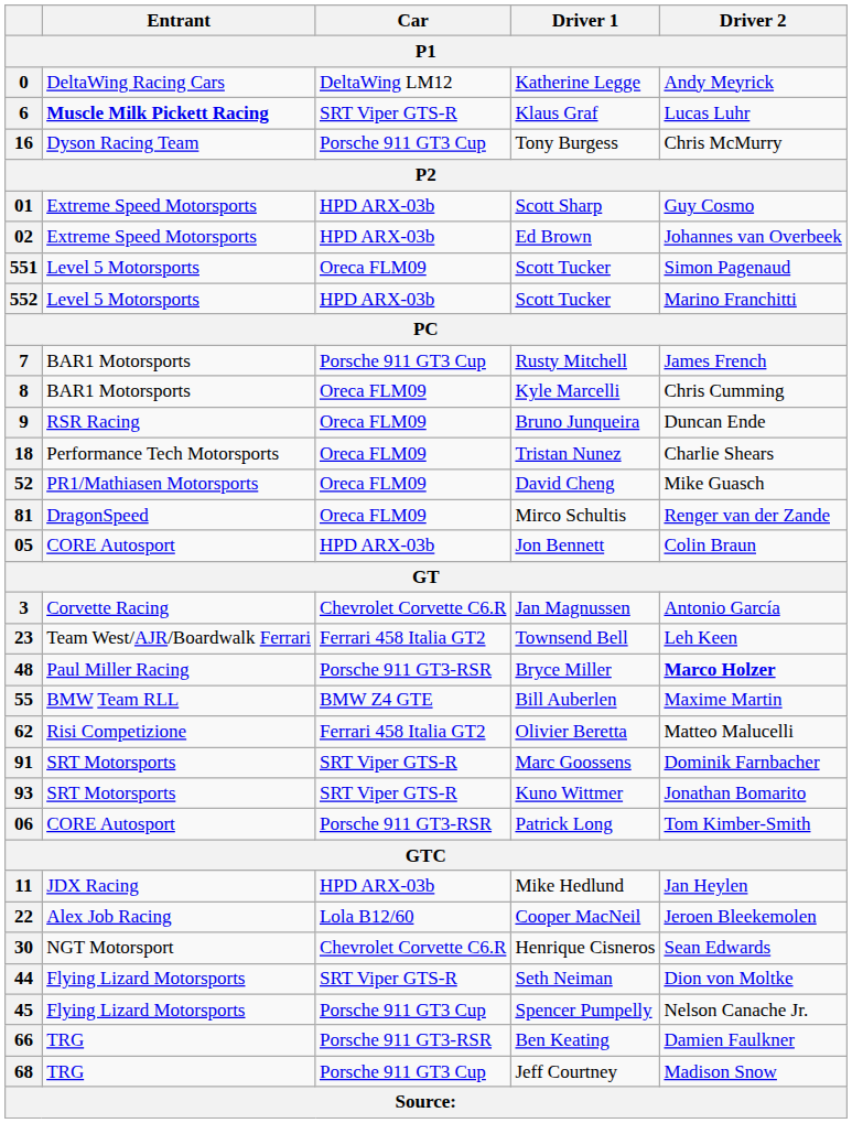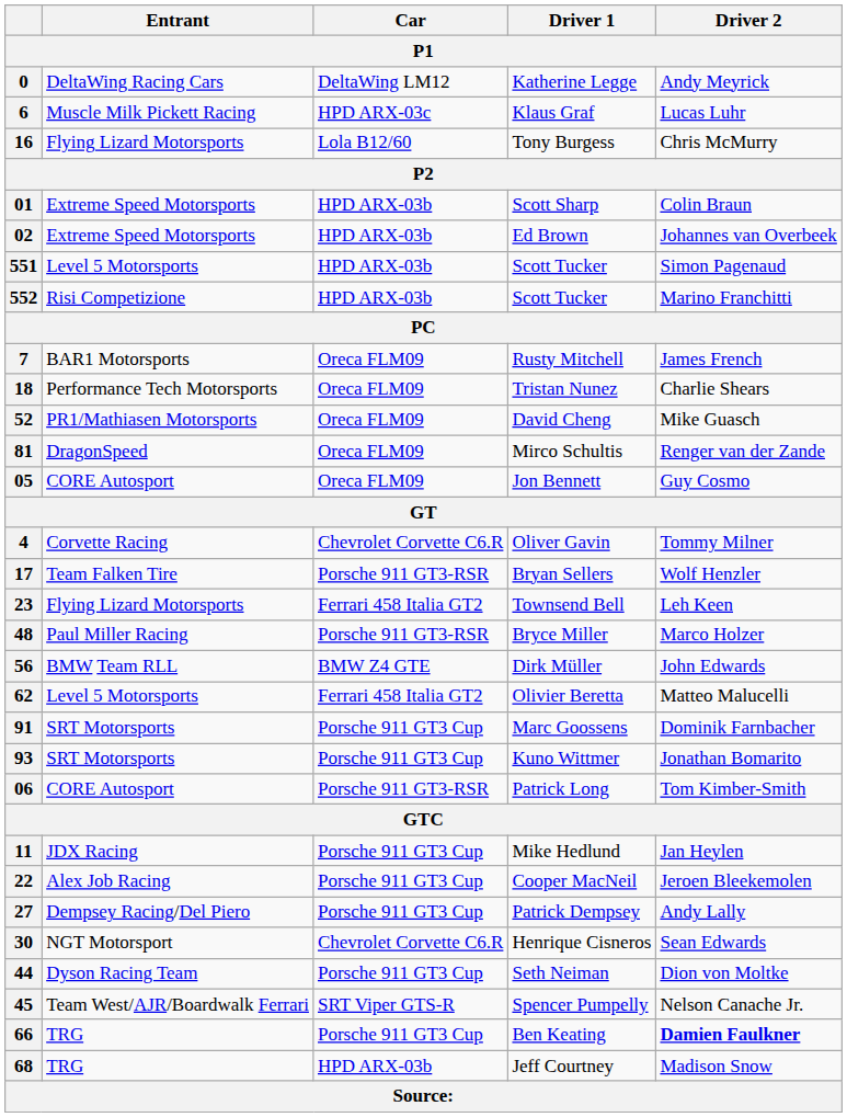6 | Entrant: bold -> normal
6 | Car: SRT Viper GTS-R -> HPD ARX-03c
16 | Entrant: Dyson Racing Team -> Flying Lizard Motorsports
16 | Car: Porsche 911 GT3 Cup -> Lola B12/60
01 | Driver 2: Guy Cosmo -> Colin Braun
551 | Car: Oreca FLM09 -> HPD ARX-03b
552 | Entrant: Level 5 Motorsports -> Risi Competizione
7 | Car: Porsche 911 GT3 Cup -> Oreca FLM09
- row: 8 | BAR1 Motorsports | Oreca FLM09 | Kyle Marcelli | Chris Cumming
- row: 9 | RSR Racing | Oreca FLM09 | Bruno Junqueira | Duncan Ende
05 | Car: HPD ARX-03b -> Oreca FLM09
05 | Driver 2: Colin Braun -> Guy Cosmo
- row: 3 | Corvette Racing | Chevrolet Corvette C6.R | Jan Magnussen | Antonio García
+ row: 4 | Corvette Racing | Chevrolet Corvette C6.R | Oliver Gavin | Tommy Milner
+ row: 17 | Team Falken Tire | Porsche 911 GT3-RSR | Bryan Sellers | Wolf Henzler
23 | Entrant: Team West/AJR/Boardwalk Ferrari -> Flying Lizard Motorsports
48 | Driver 2: bold -> normal
- row: 55 | BMW Team RLL | BMW Z4 GTE | Bill Auberlen | Maxime Martin
+ row: 56 | BMW Team RLL | BMW Z4 GTE | Dirk Müller | John Edwards
62 | Entrant: Risi Competizione -> Level 5 Motorsports
91 | Car: SRT Viper GTS-R -> Porsche 911 GT3 Cup
93 | Car: SRT Viper GTS-R -> Porsche 911 GT3 Cup
11 | Car: HPD ARX-03b -> Porsche 911 GT3 Cup
22 | Car: Lola B12/60 -> Porsche 911 GT3 Cup
+ row: 27 | Dempsey Racing/Del Piero | Porsche 911 GT3 Cup | Patrick Dempsey | Andy Lally
44 | Entrant: Flying Lizard Motorsports -> Dyson Racing Team
44 | Car: SRT Viper GTS-R -> Porsche 911 GT3 Cup
45 | Entrant: Flying Lizard Motorsports -> Team West/AJR/Boardwalk Ferrari
45 | Car: Porsche 911 GT3 Cup -> SRT Viper GTS-R
66 | Car: Porsche 911 GT3-RSR -> Porsche 911 GT3 Cup
66 | Driver 2: normal -> bold
68 | Car: Porsche 911 GT3 Cup -> HPD ARX-03b
